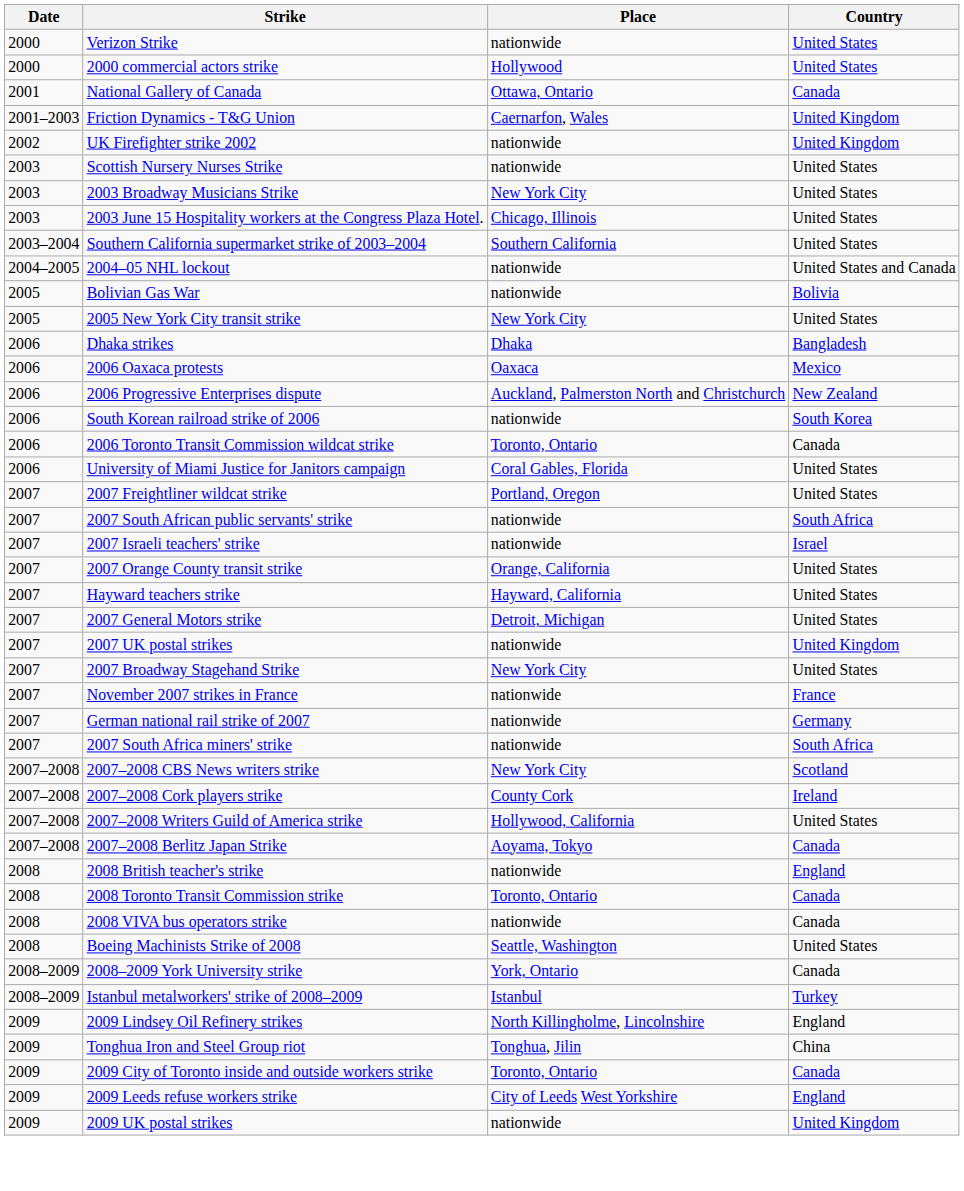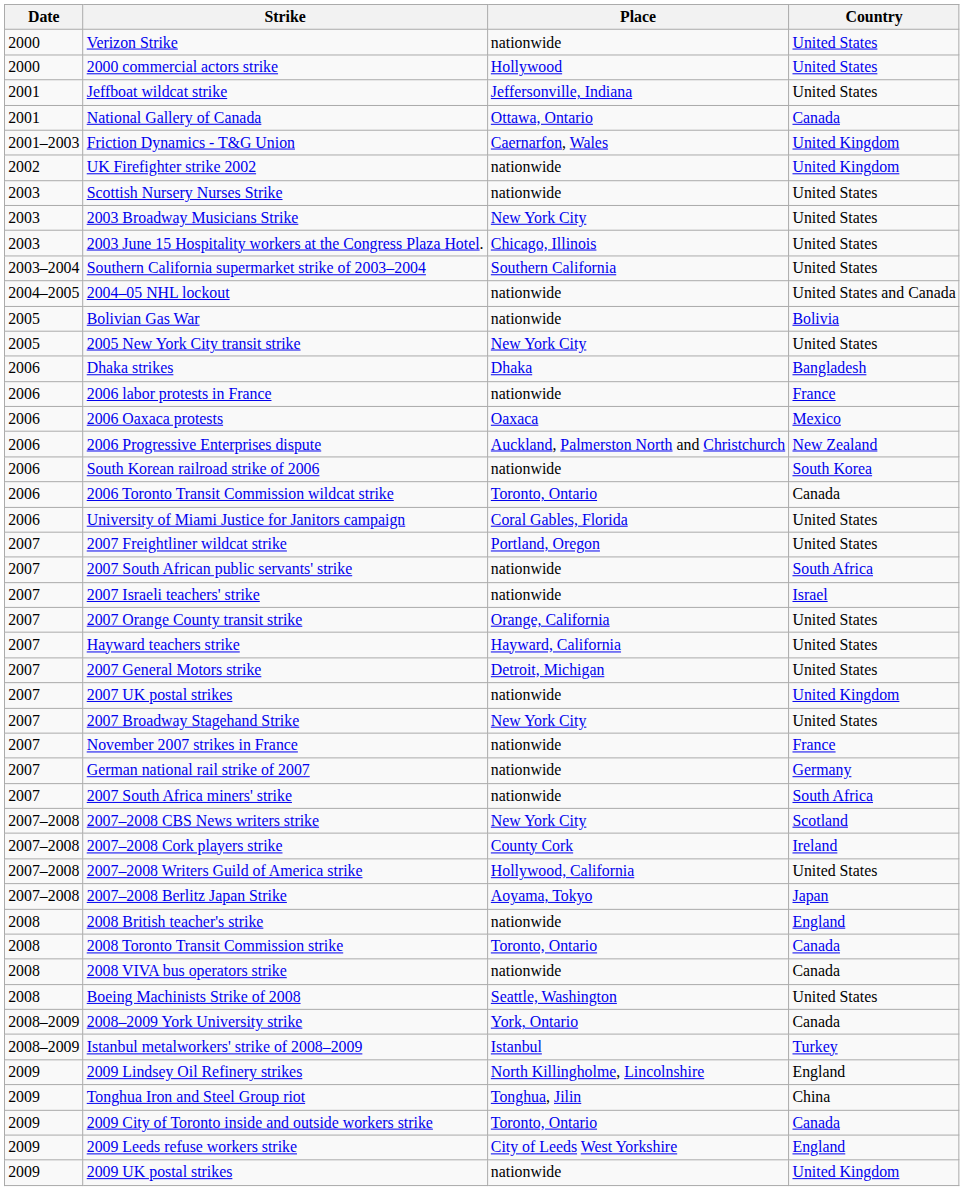+ row: 2001 | Jeffboat wildcat strike | Jeffersonville, Indiana | United States
+ row: 2006 | 2006 labor protests in France | nationwide | France
2007–2008 Berlitz Japan Strike | Country: Canada -> Japan
